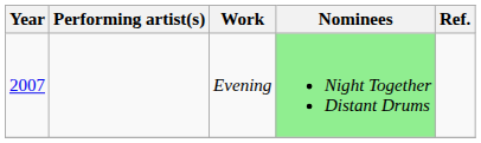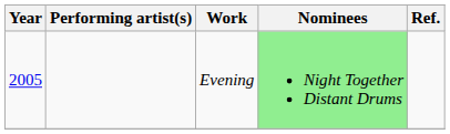Evening | Year: 2007 -> 2005
